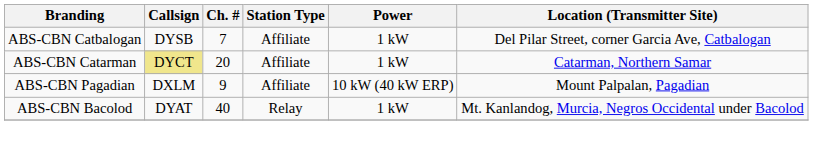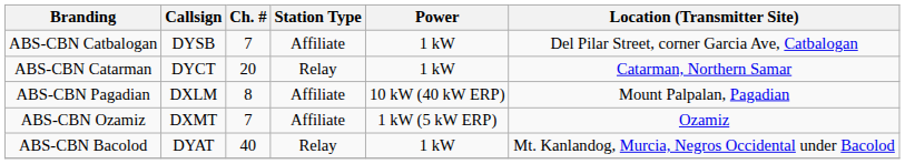ABS-CBN Catarman | Callsign: khaki background -> no background
ABS-CBN Catarman | Station Type: Affiliate -> Relay
ABS-CBN Pagadian | Ch. #: 9 -> 8
+ row: ABS-CBN Ozamiz | DXMT | 7 | Affiliate | 1 kW (5 kW ERP) | Ozamiz
